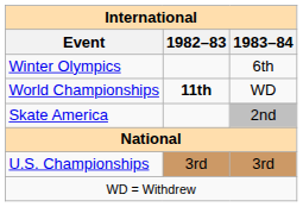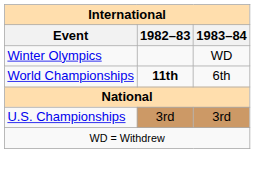Winter Olympics | 1983–84: 6th -> WD
World Championships | 1983–84: WD -> 6th
- row: Skate America | 2nd
